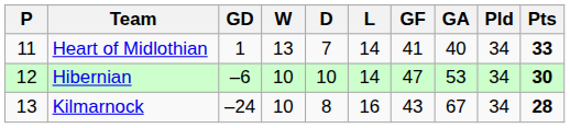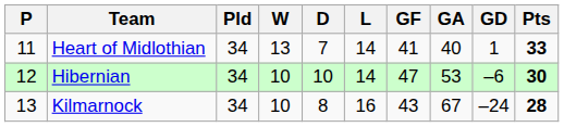columns swapped: Pld <-> GD
